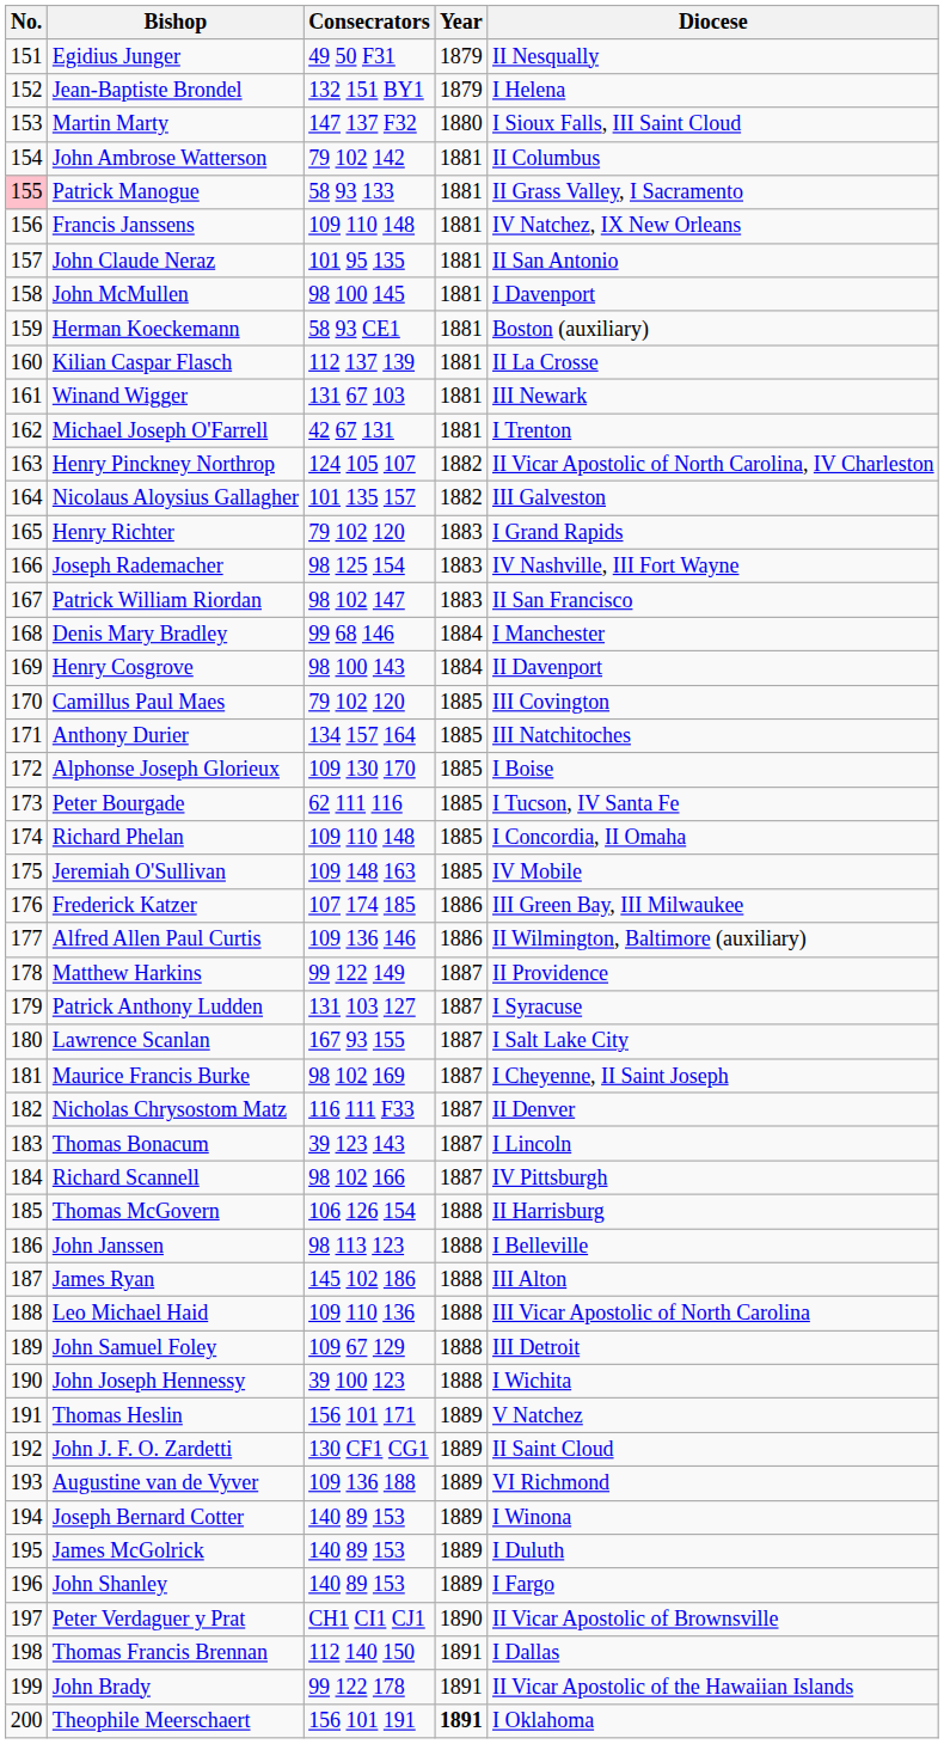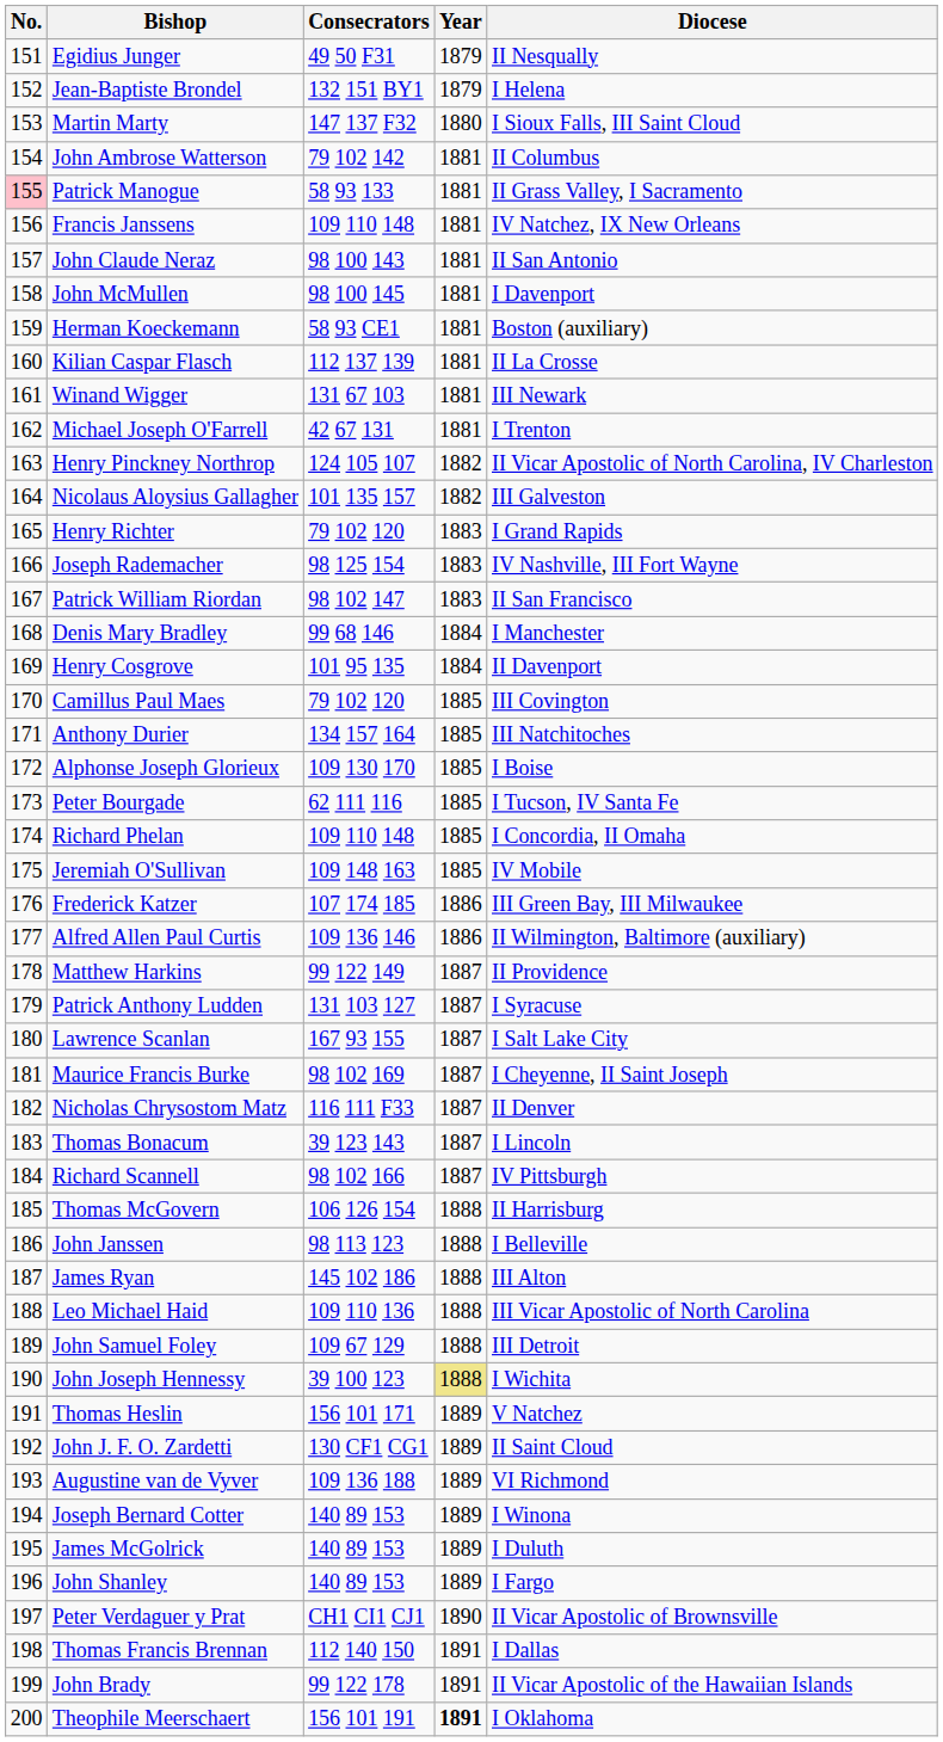John Claude Neraz | Consecrators: 101 95 135 -> 98 100 143
Henry Cosgrove | Consecrators: 98 100 143 -> 101 95 135
John Joseph Hennessy | Year: no background -> khaki background
